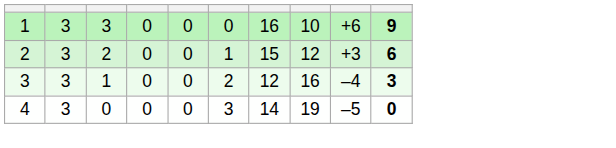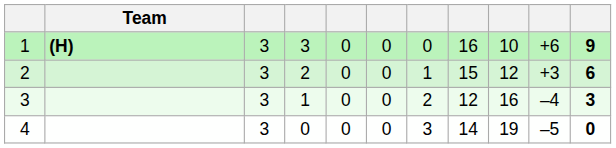+ column: Team | (H)
